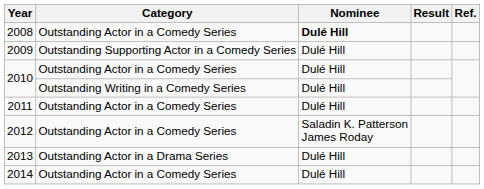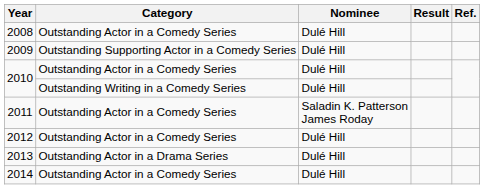2008 | Nominee: bold -> normal
2011 | Nominee: Dulé Hill -> Saladin K. Patterson James Roday
2012 | Nominee: Saladin K. Patterson James Roday -> Dulé Hill
